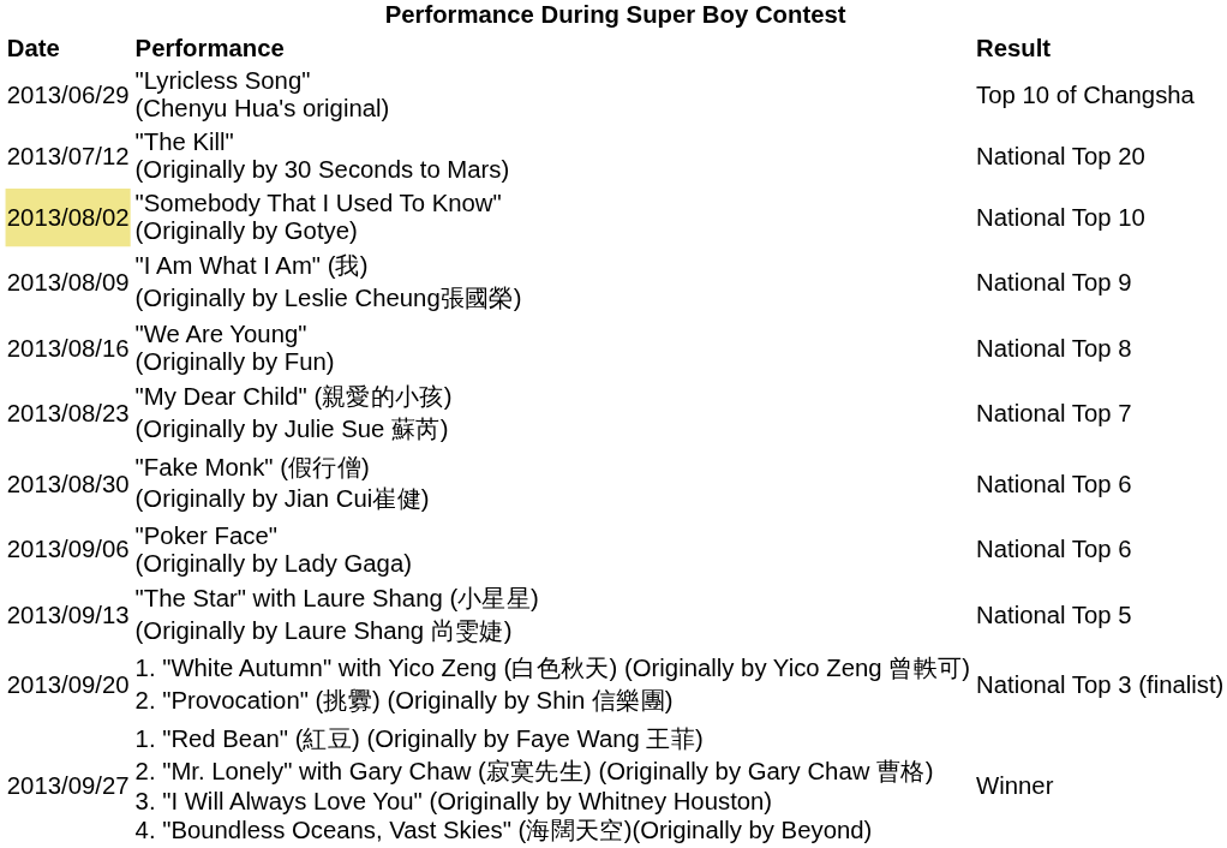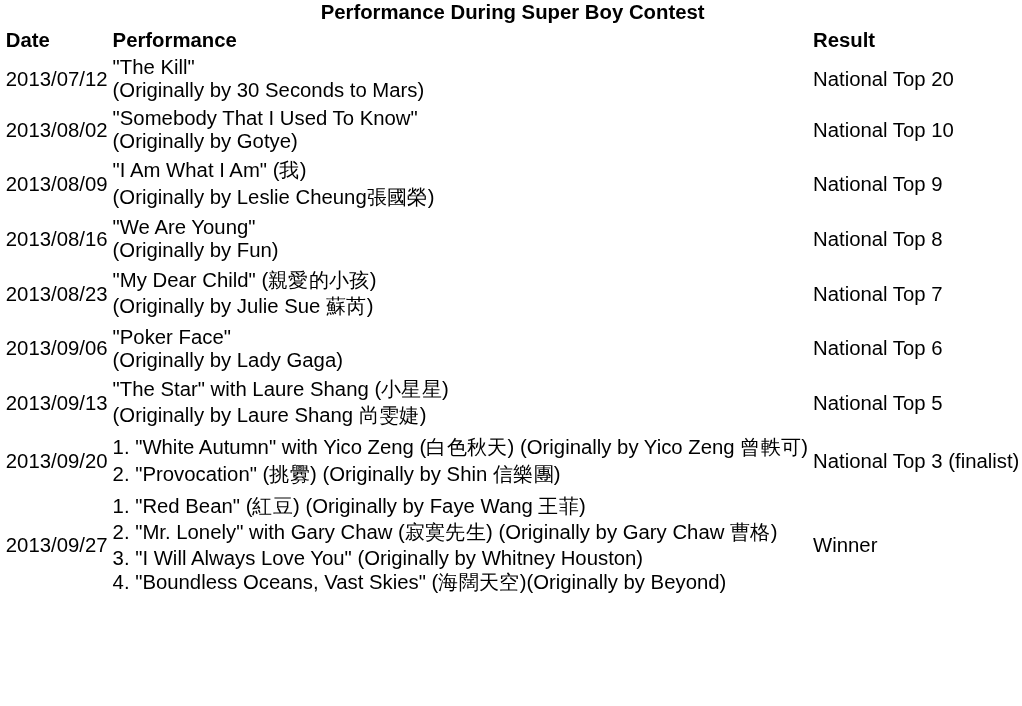- row: 2013/06/29 | "Lyricless Song" (Chenyu Hua's original) | Top 10 of Changsha
"Somebody That I Used To Know" (Originally by Gotye) | Date: khaki background -> no background
- row: 2013/08/30 | "Fake Monk" (假行僧) (Originally by Jian Cui崔健) | National Top 6
